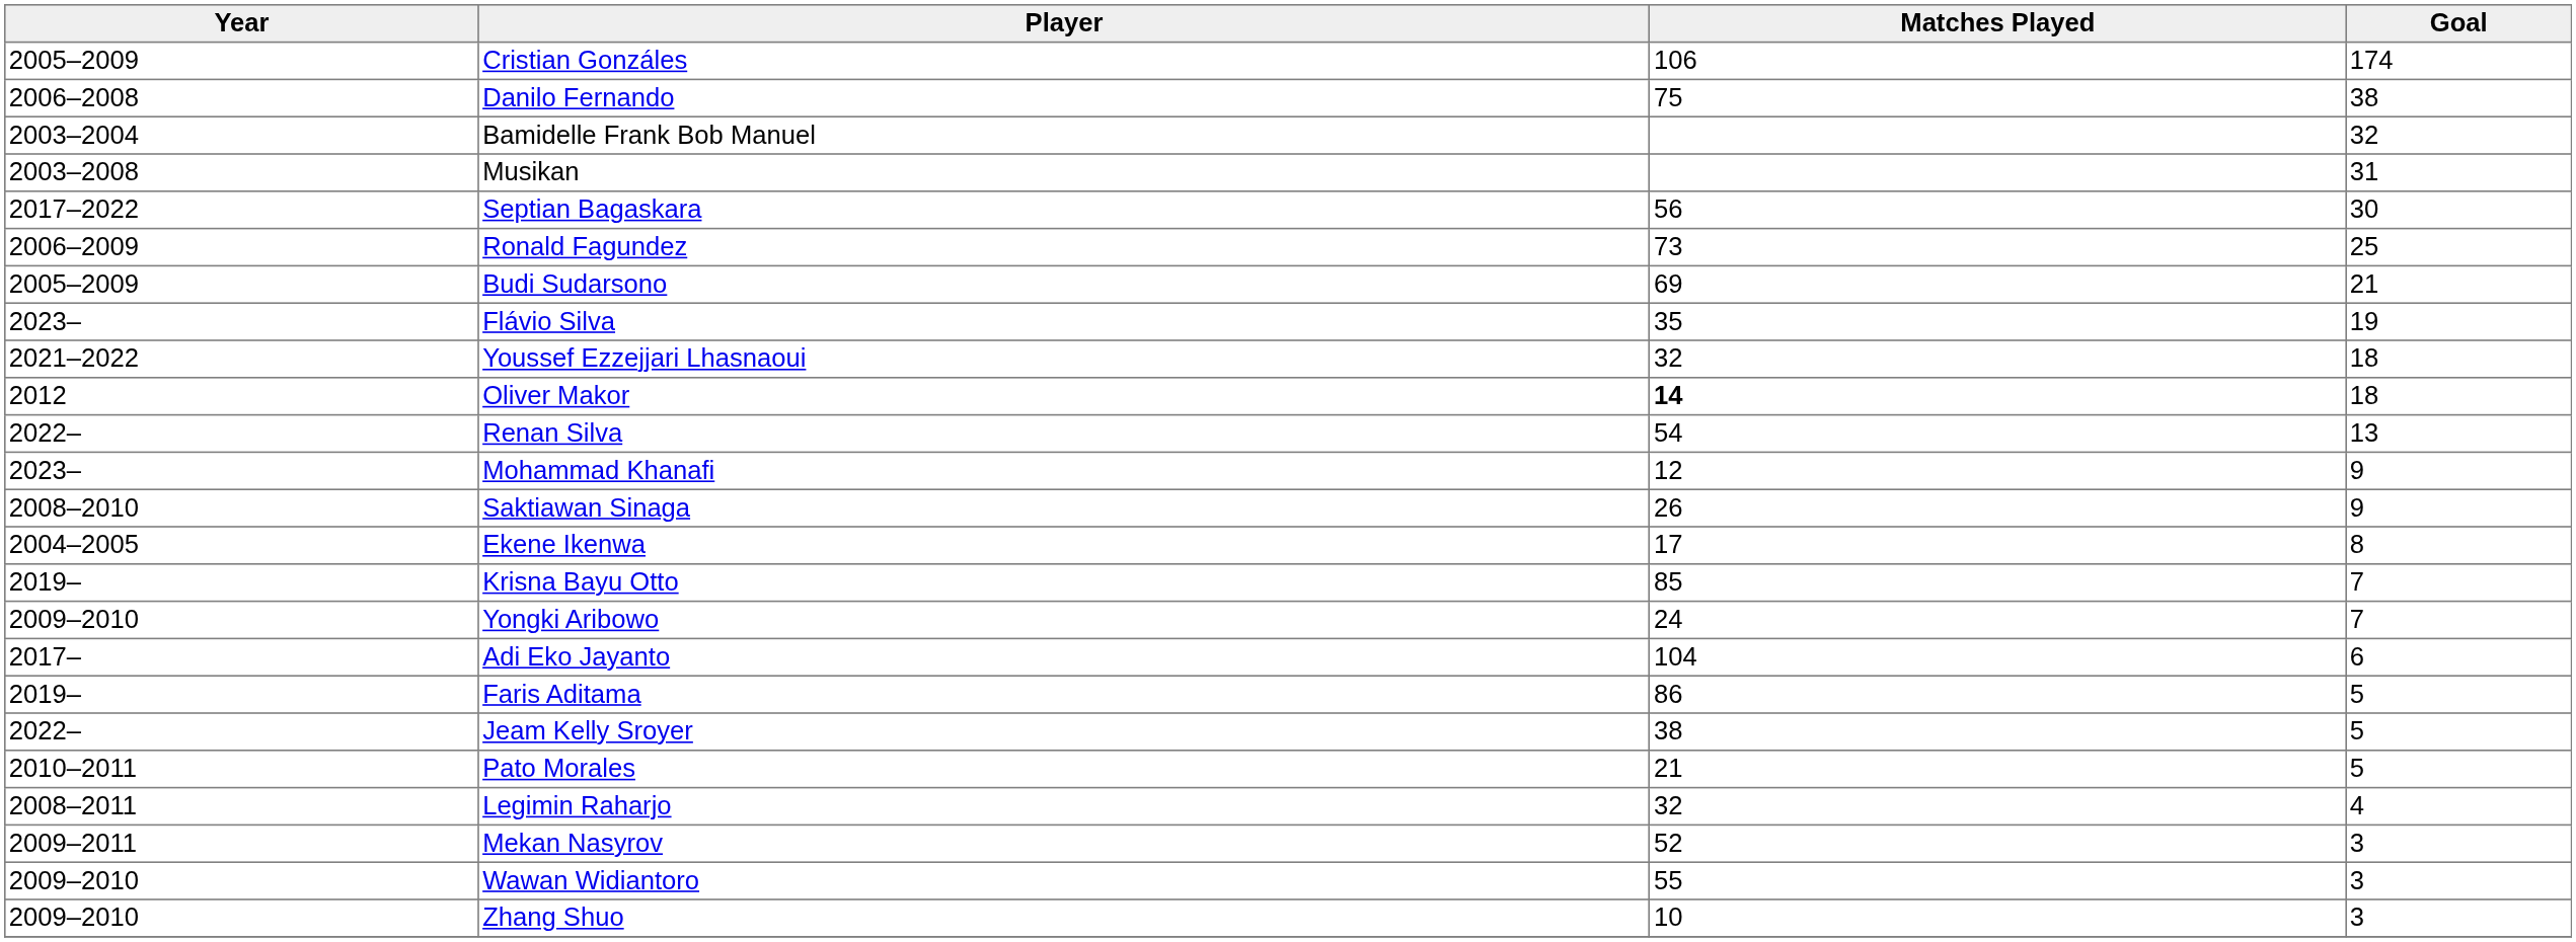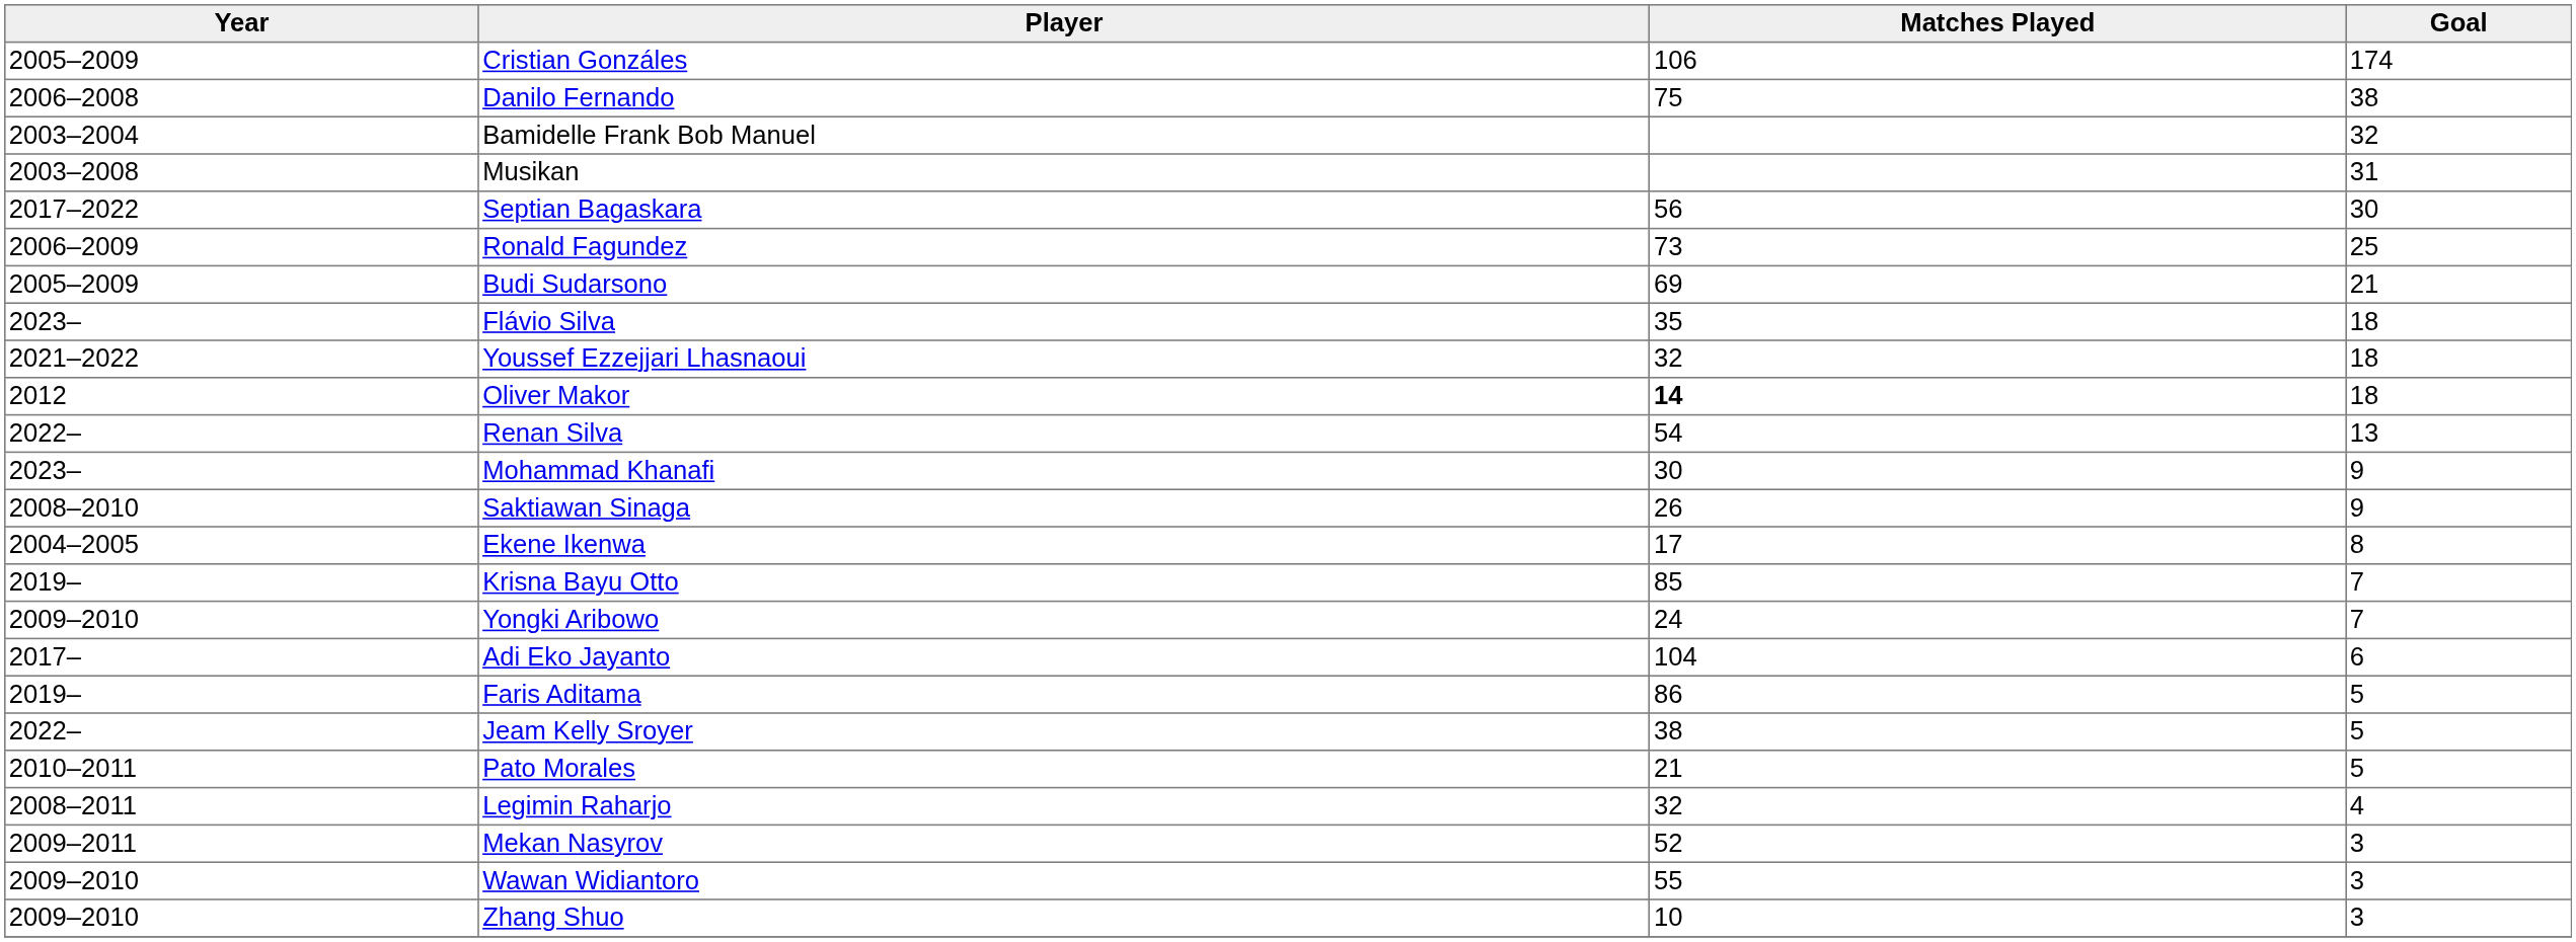Flávio Silva | Goal: 19 -> 18
Mohammad Khanafi | Matches Played: 12 -> 30
